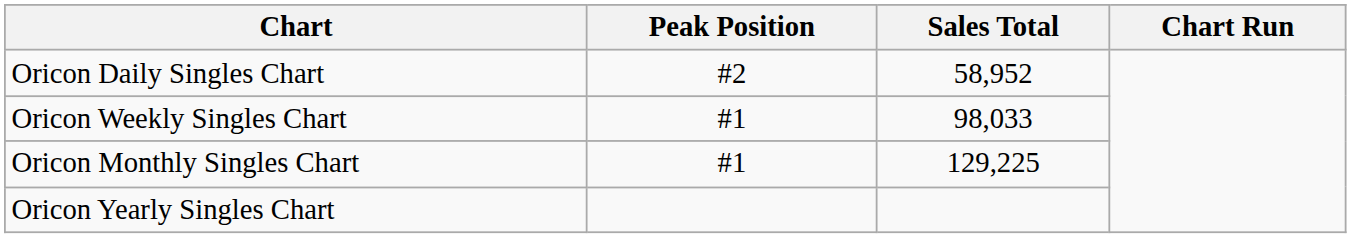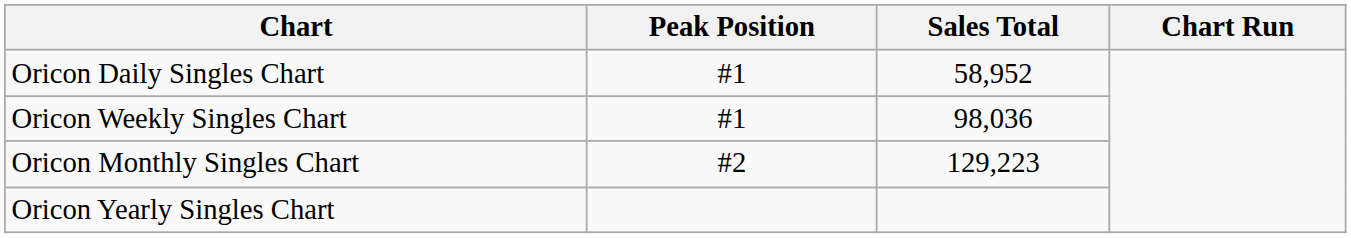Oricon Daily Singles Chart | Peak Position: #2 -> #1
Oricon Weekly Singles Chart | Sales Total: 98,033 -> 98,036
Oricon Monthly Singles Chart | Peak Position: #1 -> #2
Oricon Monthly Singles Chart | Sales Total: 129,225 -> 129,223
